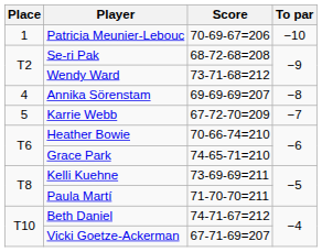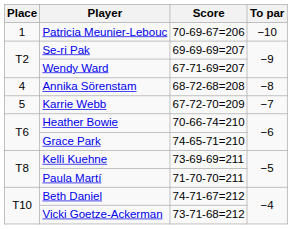Se-ri Pak | Score: 68-72-68=208 -> 69-69-69=207
Wendy Ward | Score: 73-71-68=212 -> 67-71-69=207
Annika Sörenstam | Score: 69-69-69=207 -> 68-72-68=208
Vicki Goetze-Ackerman | Score: 67-71-69=207 -> 73-71-68=212
